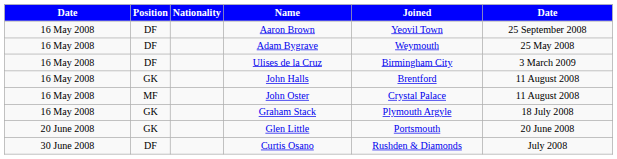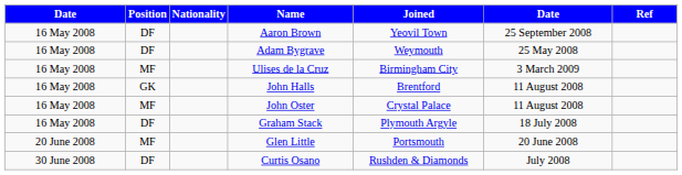+ column: Ref
Ulises de la Cruz | Position: DF -> MF
Graham Stack | Position: GK -> DF
Glen Little | Position: GK -> MF
